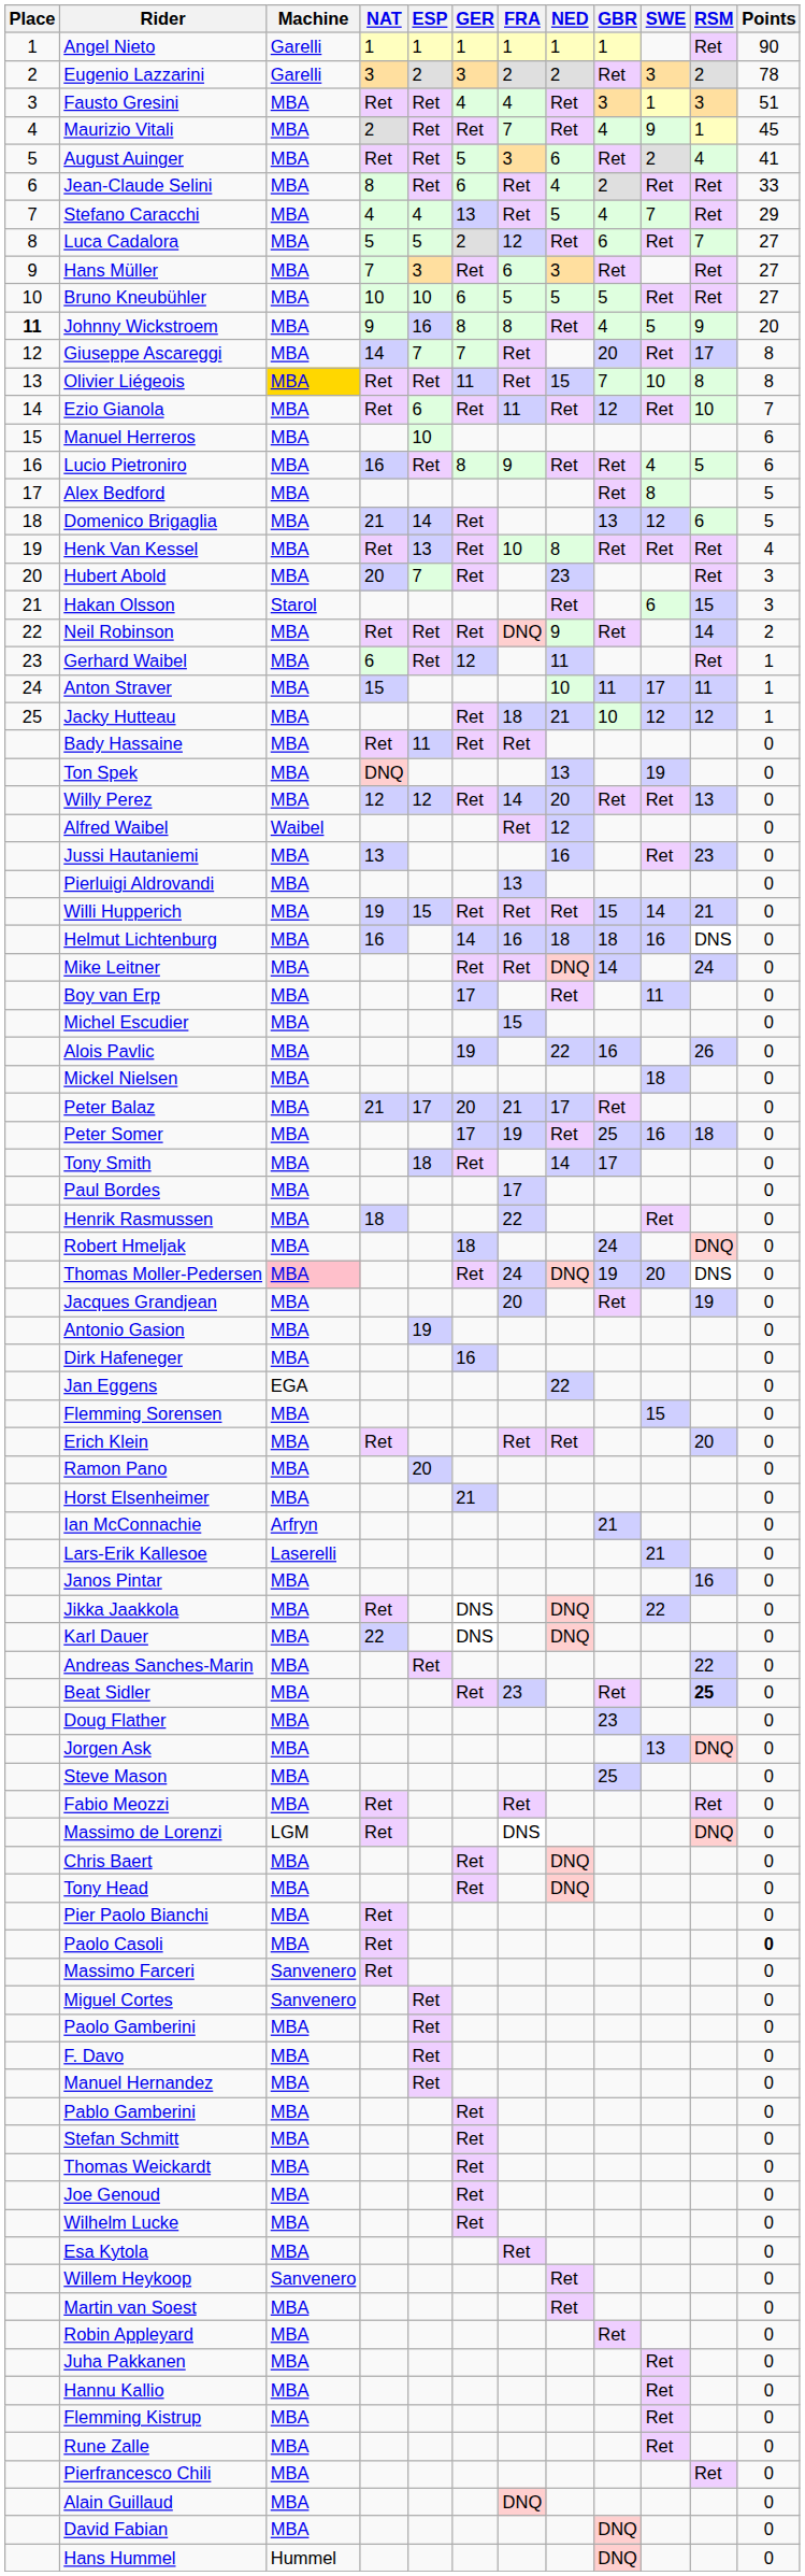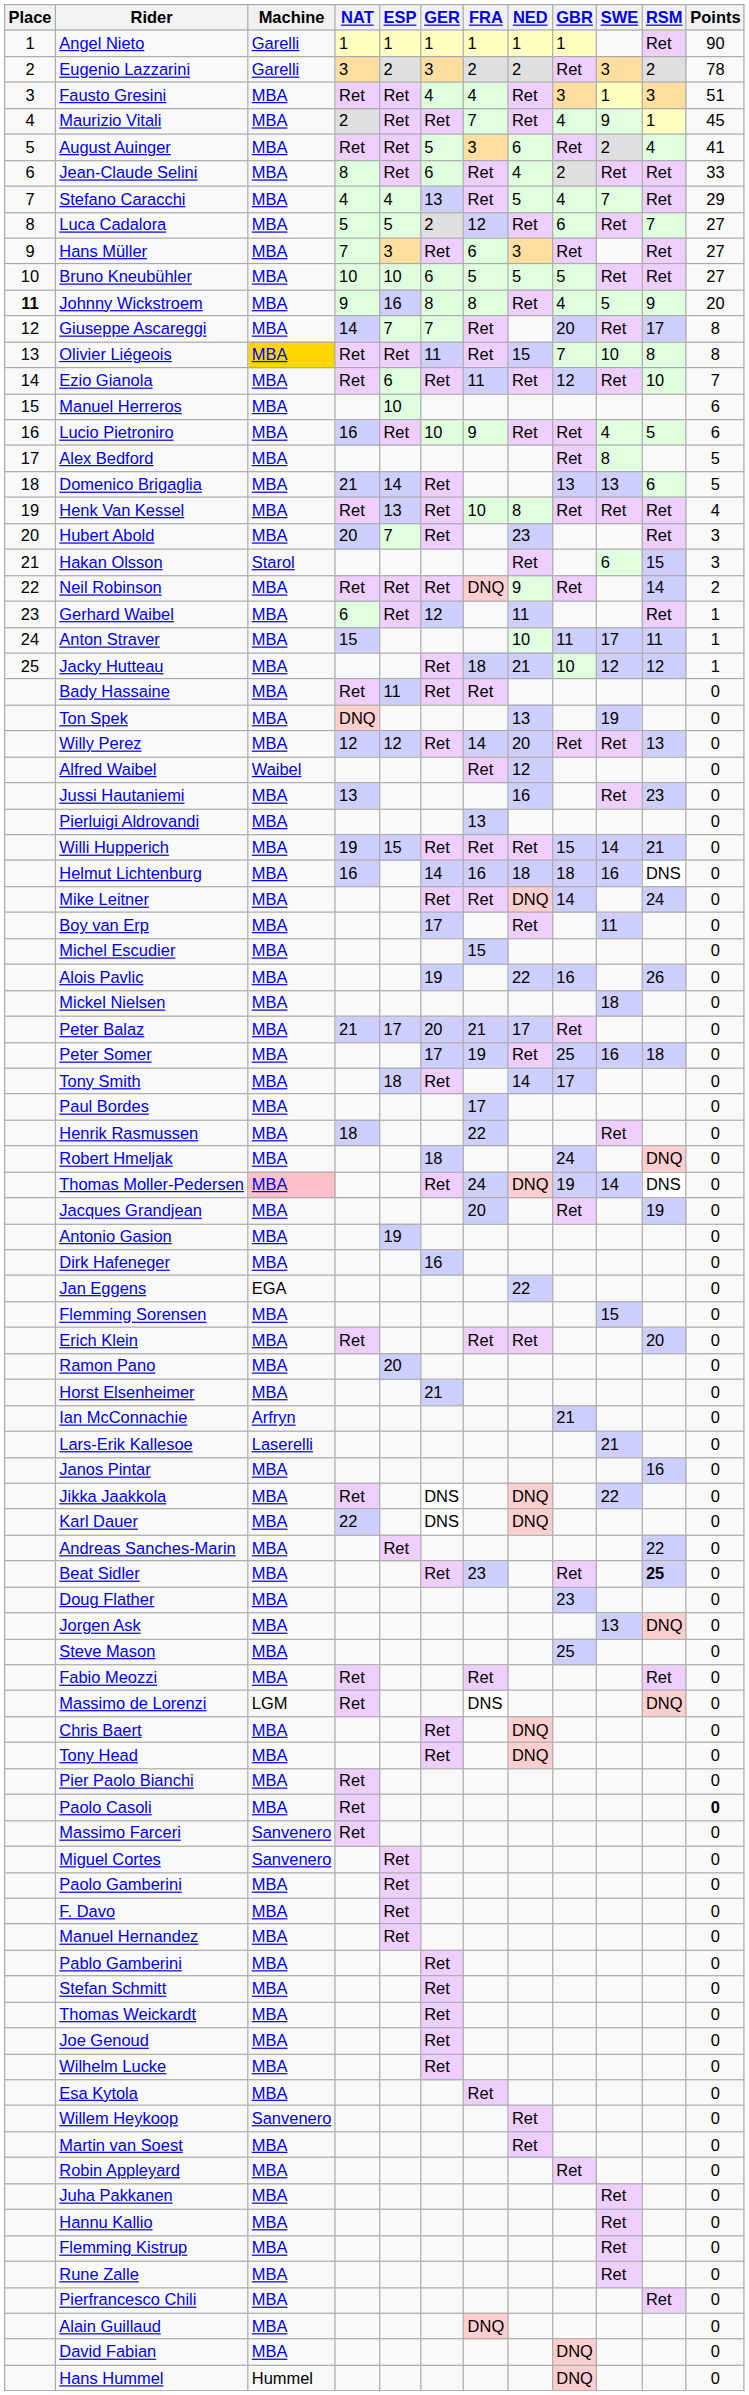Lucio Pietroniro | GER: 8 -> 10
Domenico Brigaglia | SWE: 12 -> 13
Thomas Moller-Pedersen | SWE: 20 -> 14
